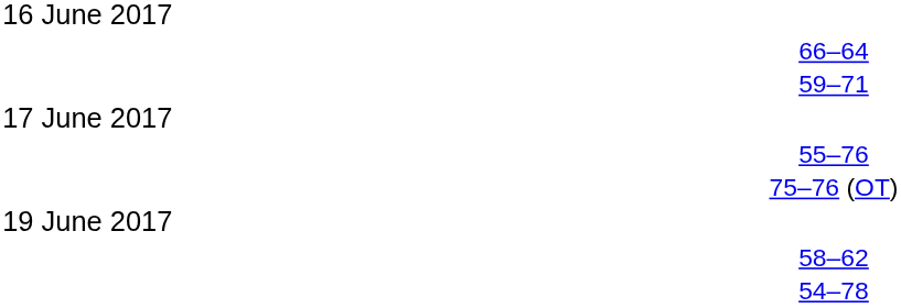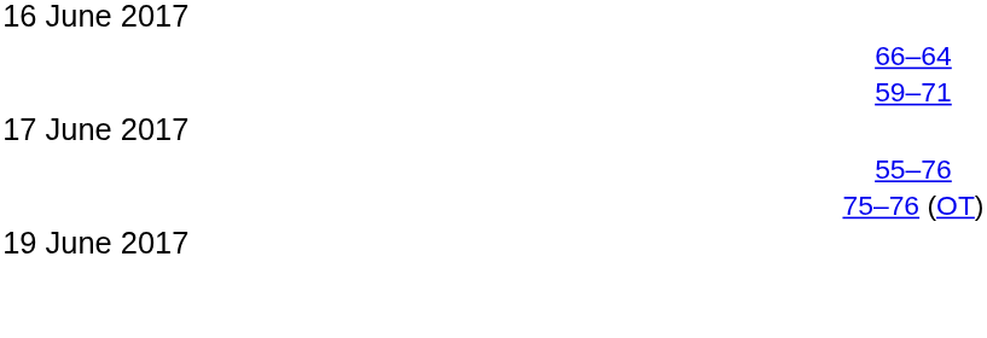- row: 58–62
- row: 54–78
